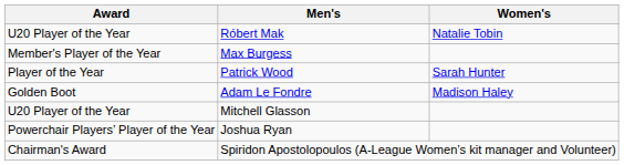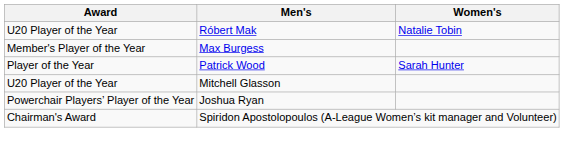- row: Golden Boot | Adam Le Fondre | Madison Haley
